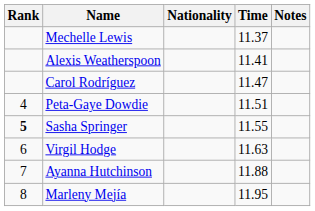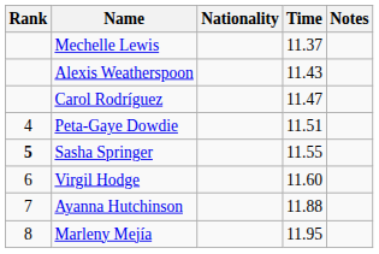Alexis Weatherspoon | Time: 11.41 -> 11.43
Virgil Hodge | Time: 11.63 -> 11.60
